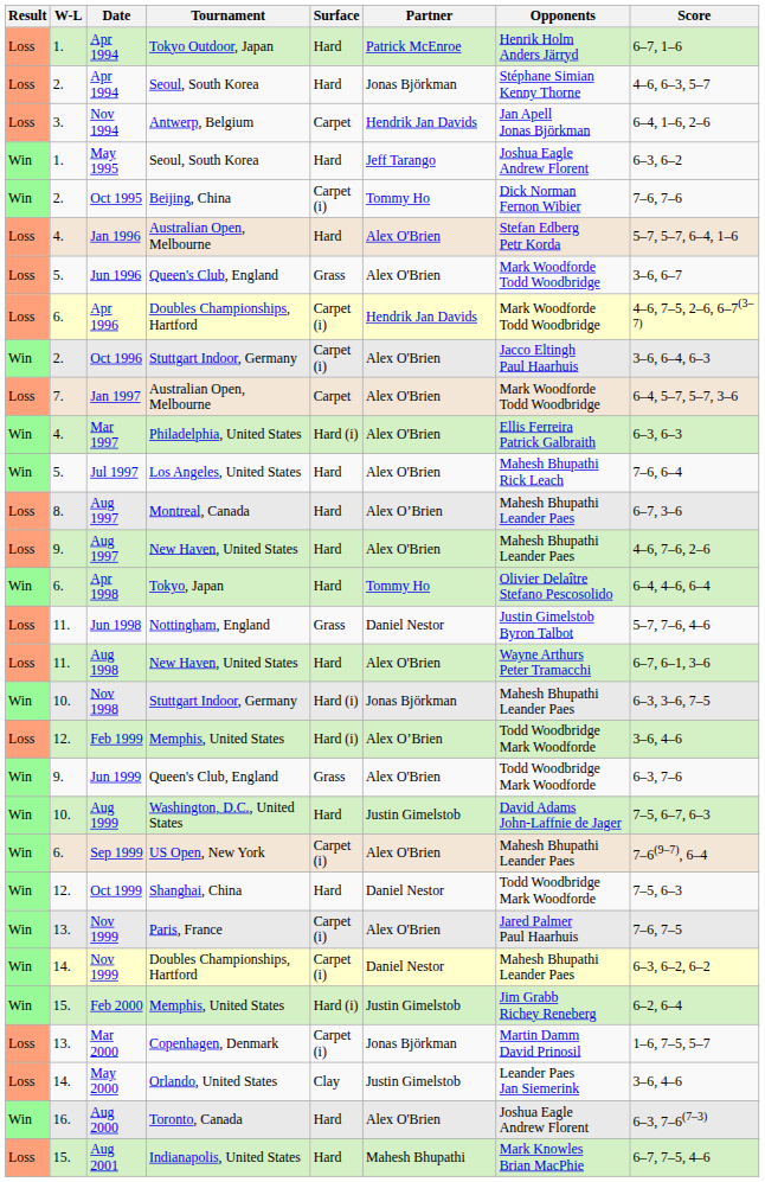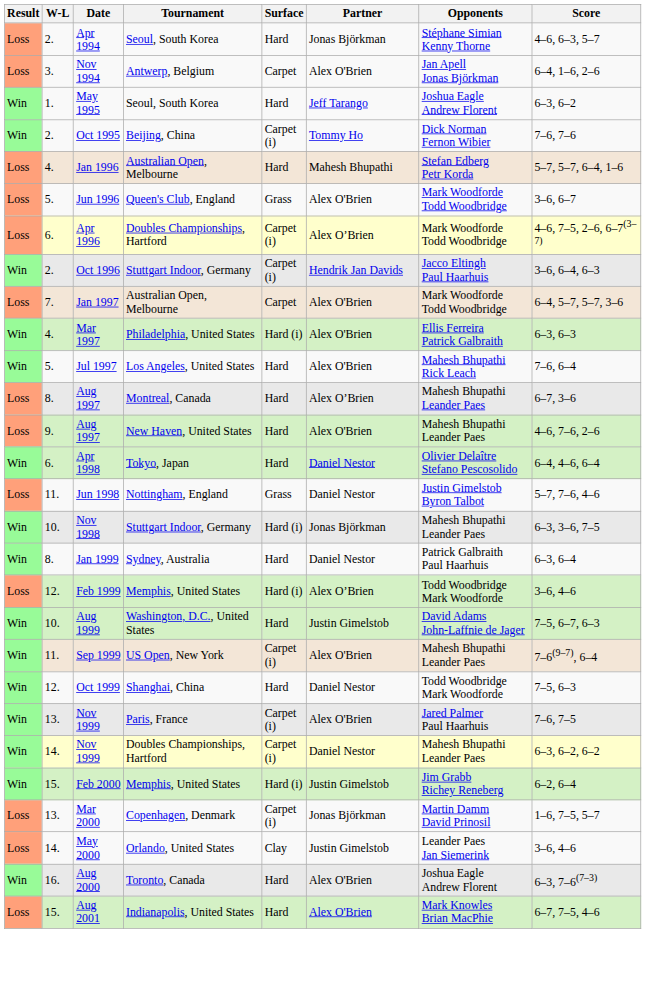- row: Loss | 1. | Apr 1994 | Tokyo Outdoor, Japan | Hard | Patrick McEnroe | Henrik Holm Anders Järryd | 6–7, 1–6
Nov 1994 | Partner: Hendrik Jan Davids -> Alex O'Brien
Jan 1996 | Partner: Alex O'Brien -> Mahesh Bhupathi
Apr 1996 | Partner: Hendrik Jan Davids -> Alex O’Brien
Oct 1996 | Partner: Alex O'Brien -> Hendrik Jan Davids
Apr 1998 | Partner: Tommy Ho -> Daniel Nestor
- row: Loss | 11. | Aug 1998 | New Haven, United States | Hard | Alex O'Brien | Wayne Arthurs Peter Tramacchi | 6–7, 6–1, 3–6
+ row: Win | 8. | Jan 1999 | Sydney, Australia | Hard | Daniel Nestor | Patrick Galbraith Paul Haarhuis | 6–3, 6–4
- row: Win | 9. | Jun 1999 | Queen's Club, England | Grass | Alex O'Brien | Todd Woodbridge Mark Woodforde | 6–3, 7–6
Sep 1999 | W-L: 6. -> 11.
Aug 2001 | Partner: Mahesh Bhupathi -> Alex O'Brien
